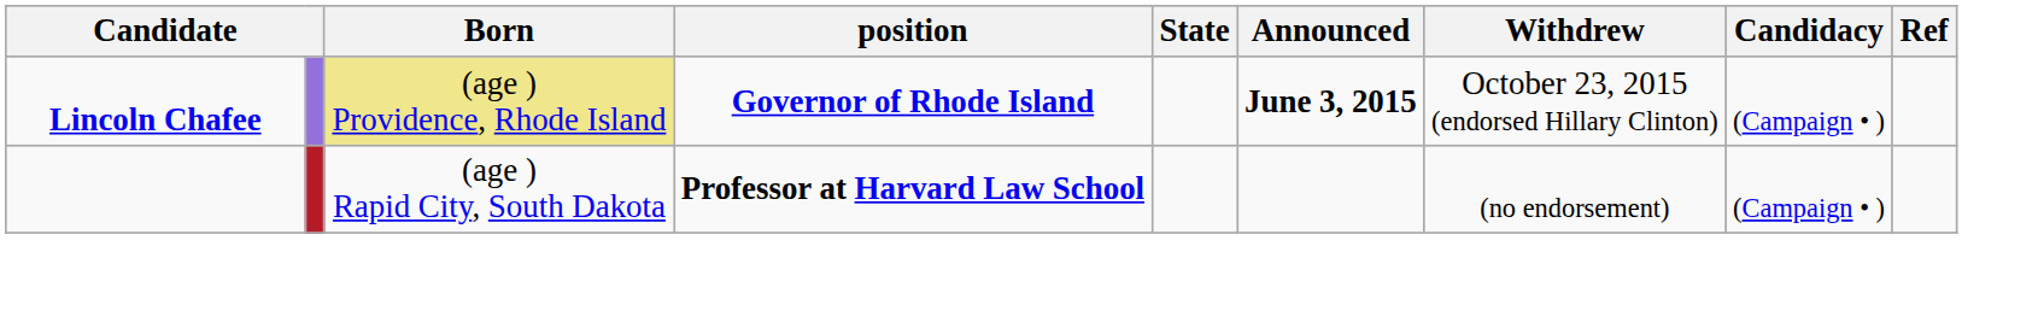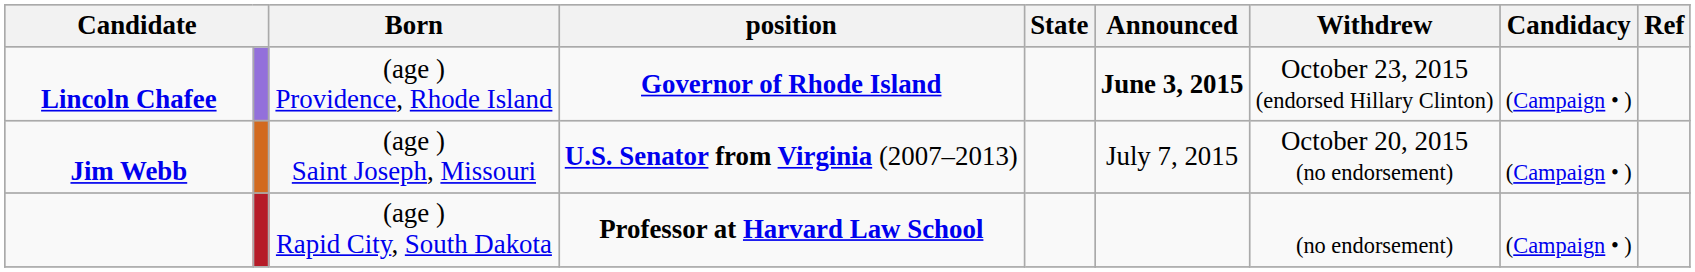Lincoln Chafee | Born: khaki background -> no background
+ row: Jim Webb | (age ) Saint Joseph, Missouri | U.S. Senator from Virginia (2007–2013) | July 7, 2015 | October 20, 2015 (no endorsement) | (Campaign • )
